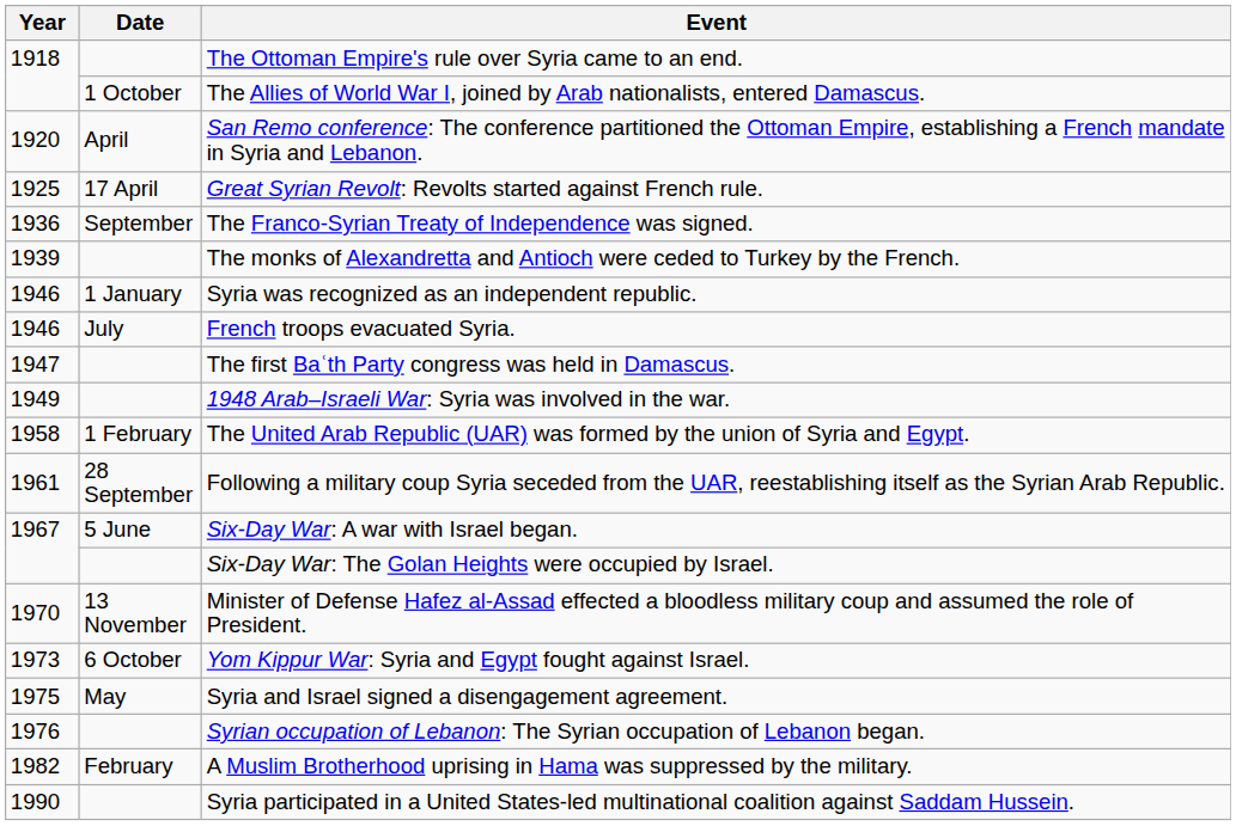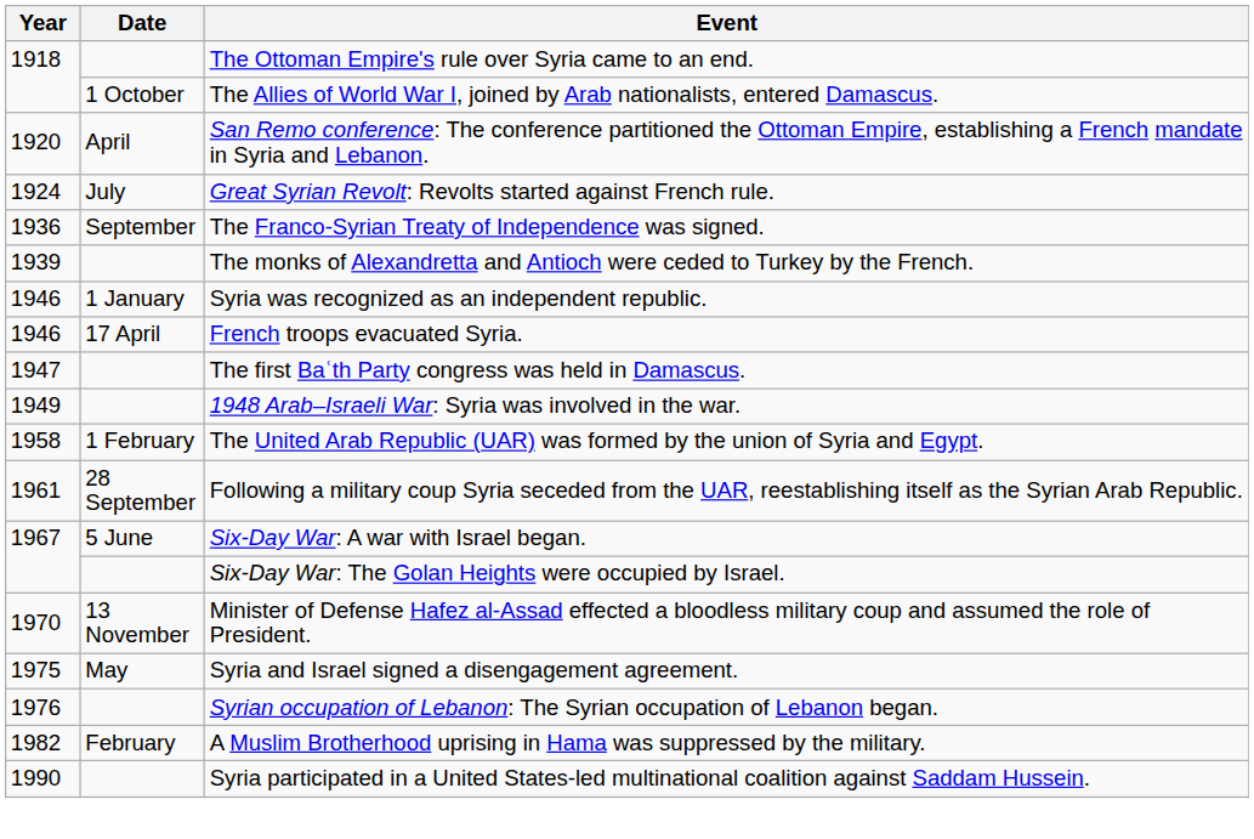Great Syrian Revolt: Revolts started against French rule. | Year: 1925 -> 1924
Great Syrian Revolt: Revolts started against French rule. | Date: 17 April -> July
French troops evacuated Syria. | Date: July -> 17 April
- row: 1973 | 6 October | Yom Kippur War: Syria and Egypt fought against Israel.
